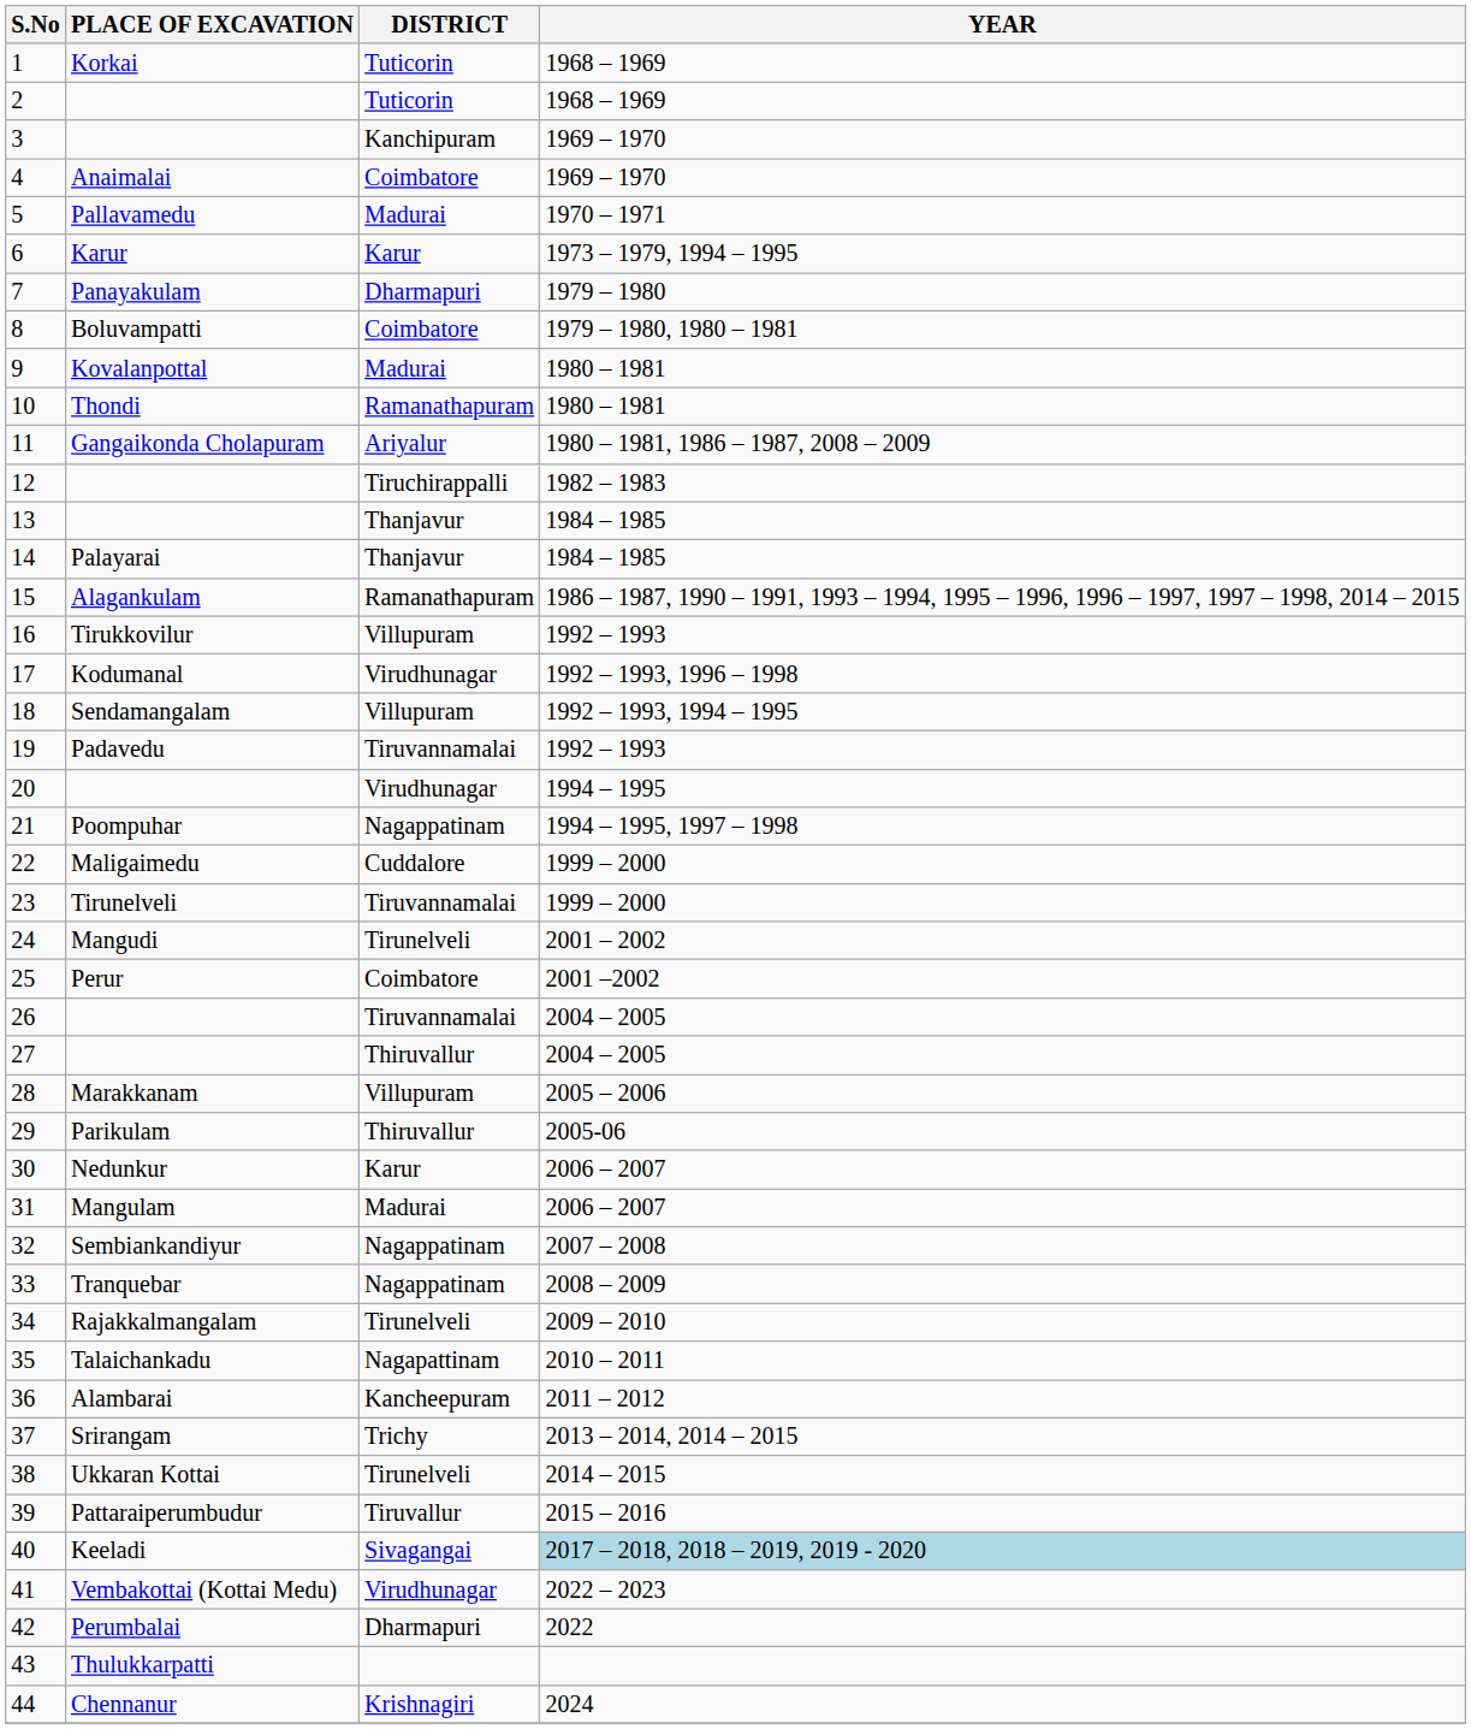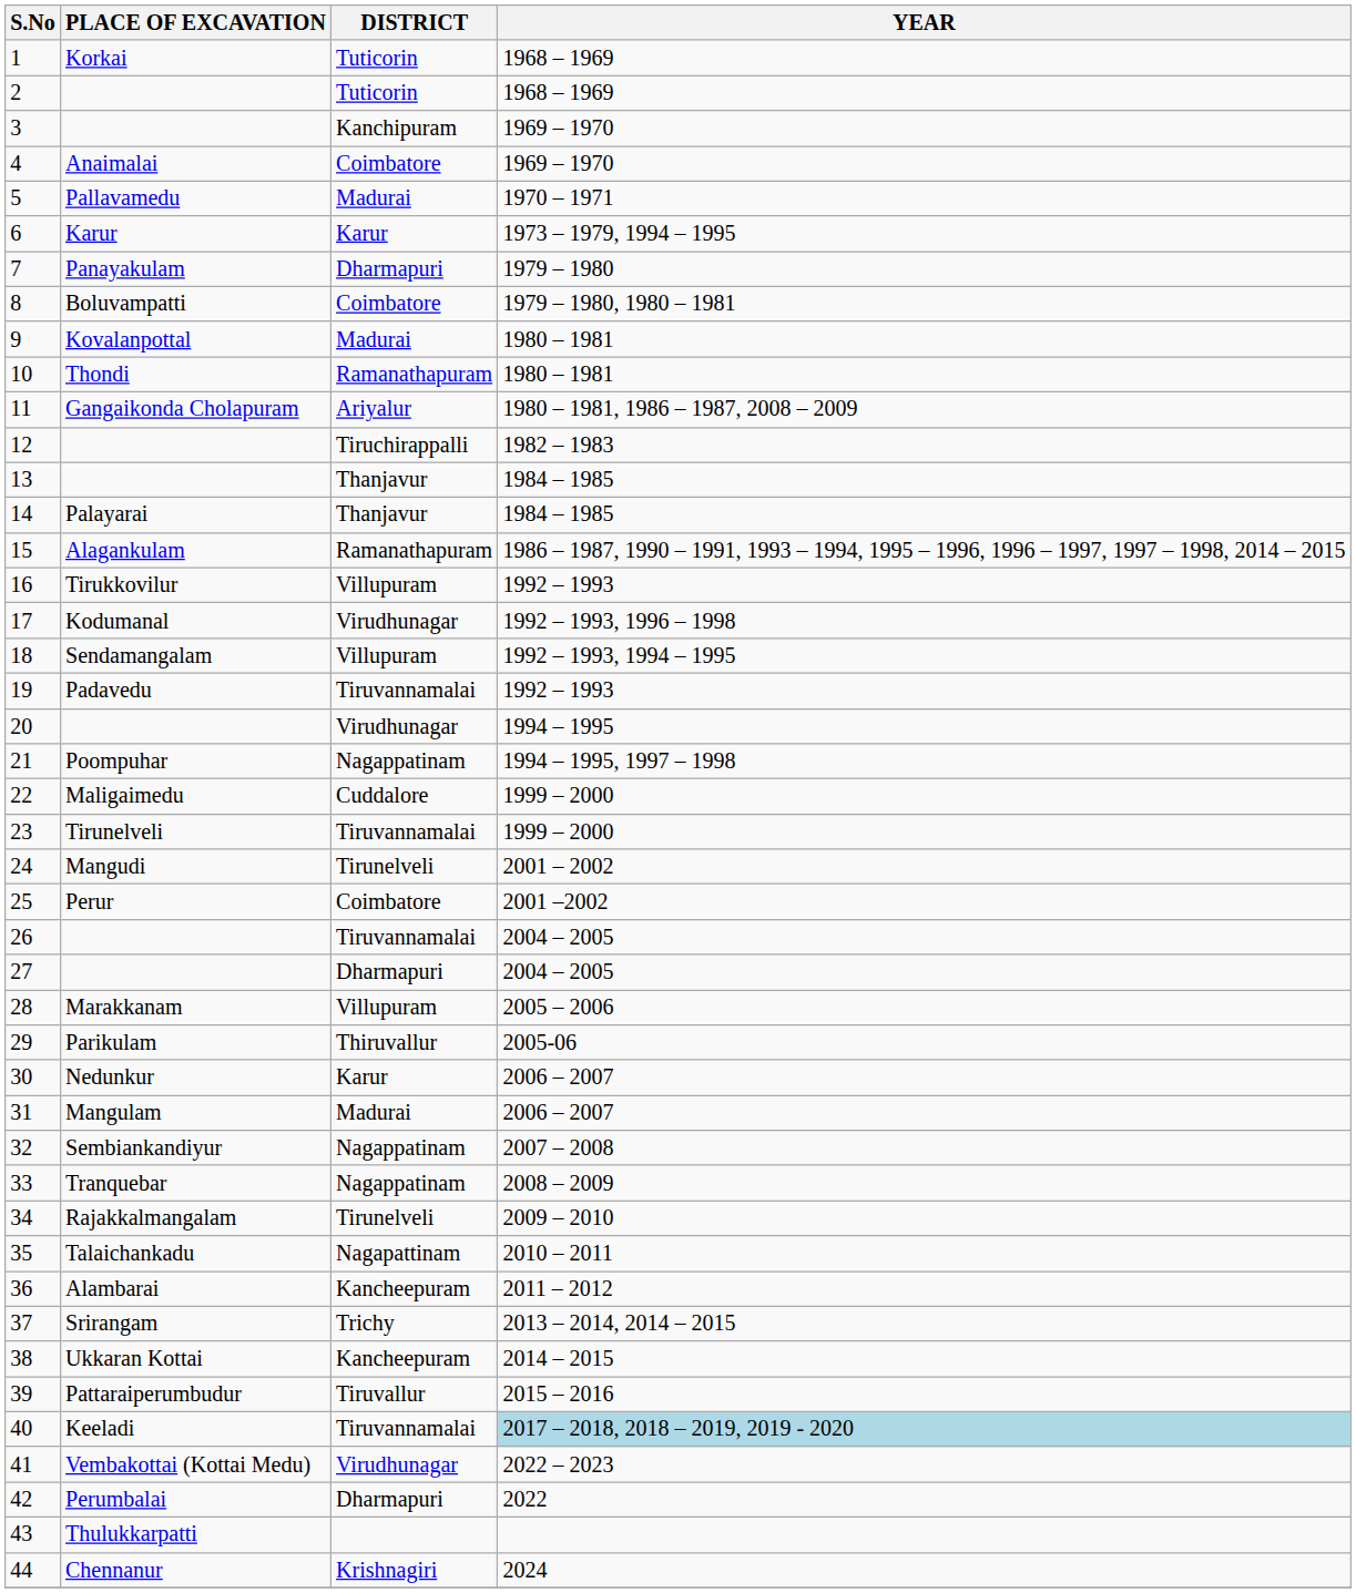27 | DISTRICT: Thiruvallur -> Dharmapuri
38 | DISTRICT: Tirunelveli -> Kancheepuram
40 | DISTRICT: Sivagangai -> Tiruvannamalai
